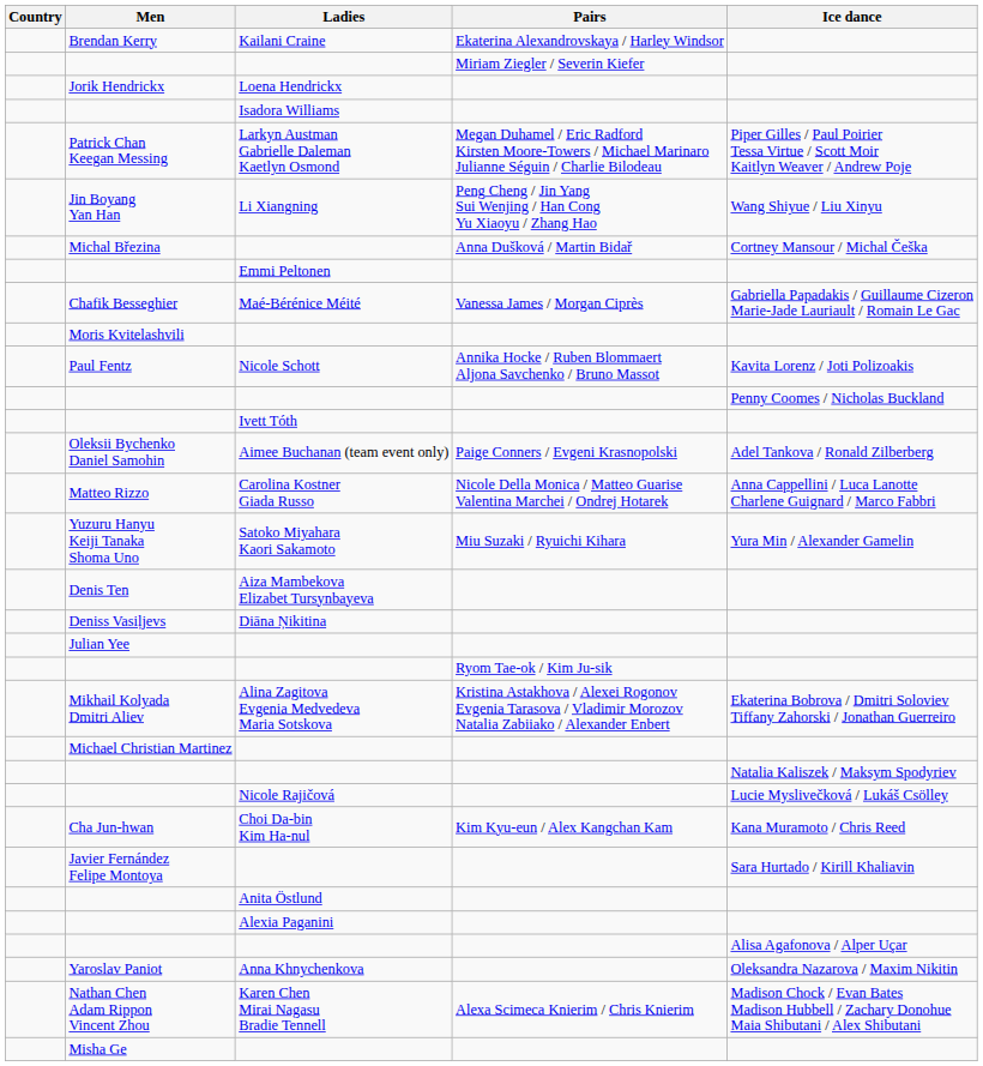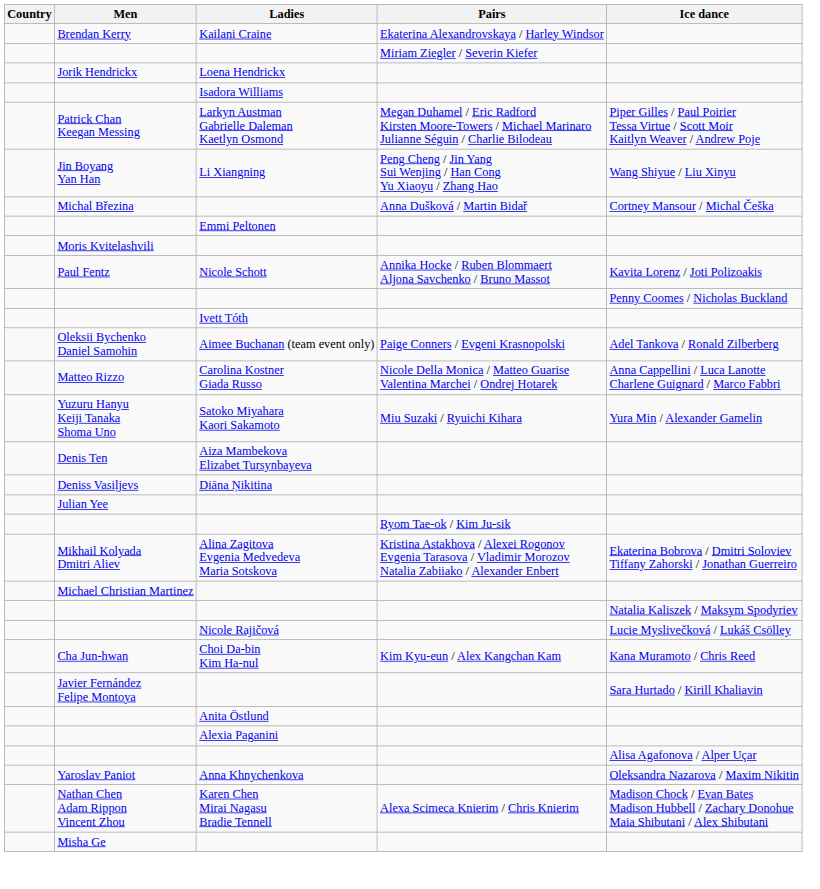- row: Chafik Besseghier | Maé-Bérénice Méité | Vanessa James / Morgan Ciprès | Gabriella Papadakis / Guillaume Cizeron Marie-Jade Lauriault / Romain Le Gac
